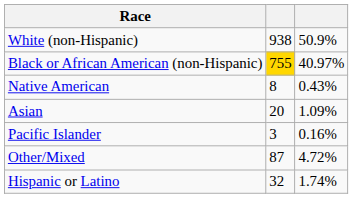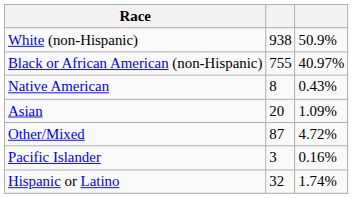Black or African American (non-Hispanic) | column 2: gold background -> no background
rows swapped: Pacific Islander <-> Other/Mixed
